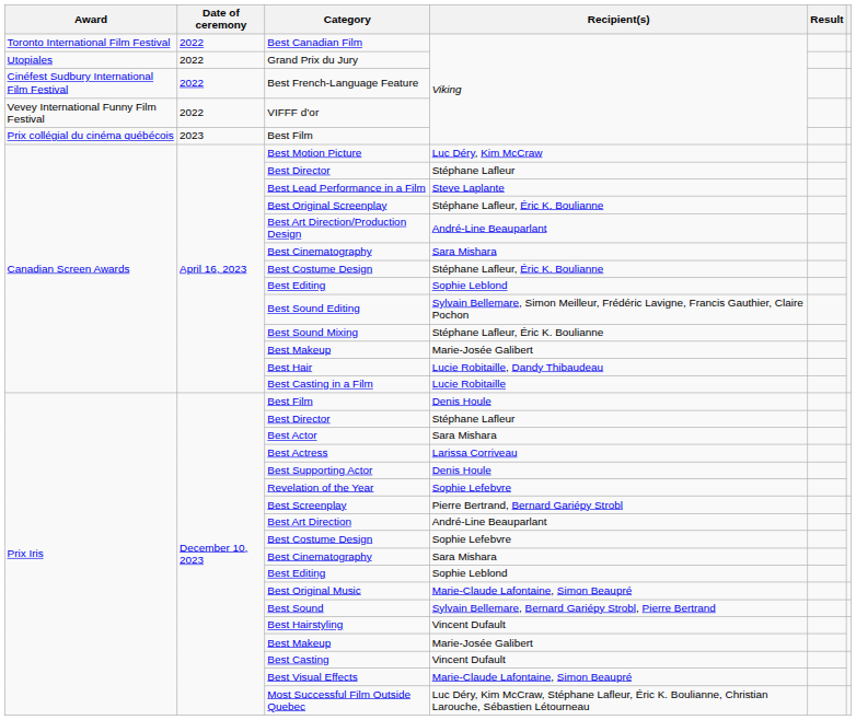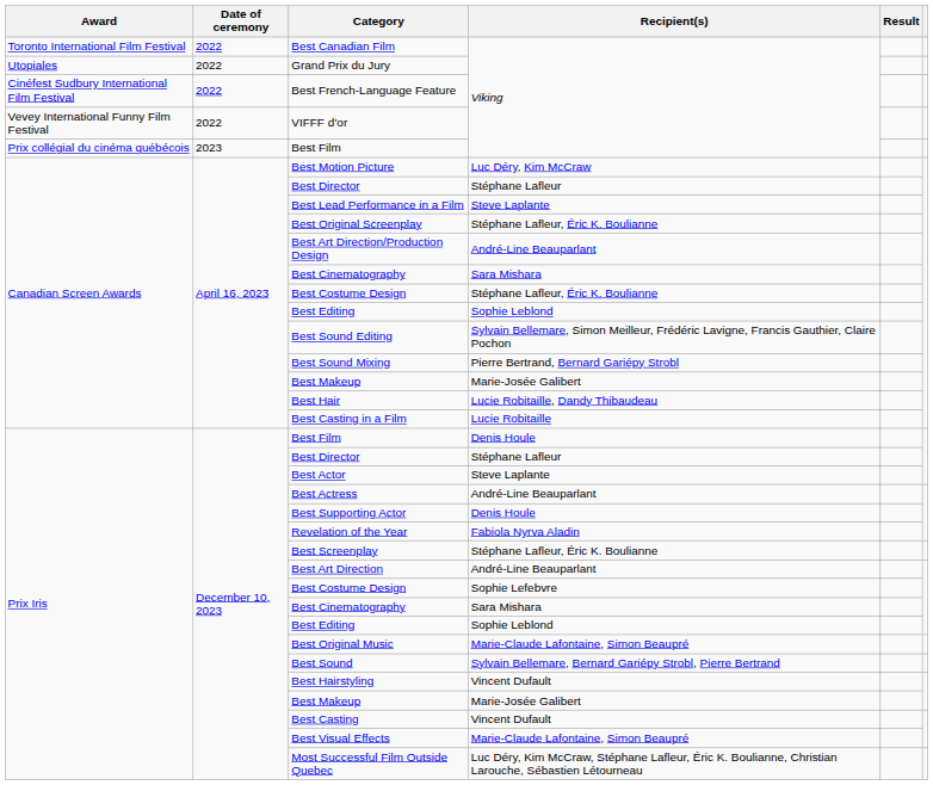Best Sound Mixing | Recipient(s): Stéphane Lafleur, Éric K. Boulianne -> Pierre Bertrand, Bernard Gariépy Strobl
Best Actor | Recipient(s): Sara Mishara -> Steve Laplante
Best Actress | Recipient(s): Larissa Corriveau -> André-Line Beauparlant
Revelation of the Year | Recipient(s): Sophie Lefebvre -> Fabiola Nyrva Aladin
Best Screenplay | Recipient(s): Pierre Bertrand, Bernard Gariépy Strobl -> Stéphane Lafleur, Éric K. Boulianne
